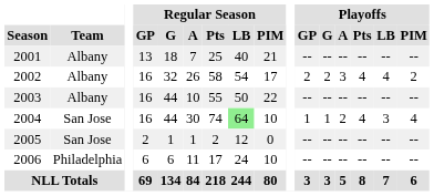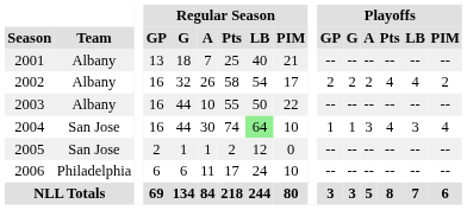2002 | Playoffs / A: 3 -> 2
2004 | Playoffs / A: 2 -> 3
